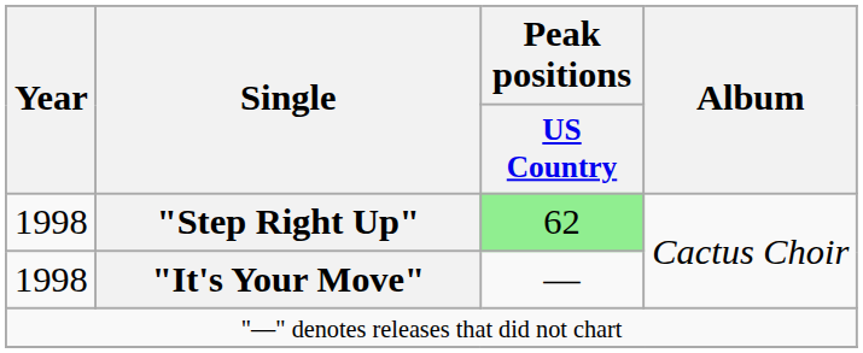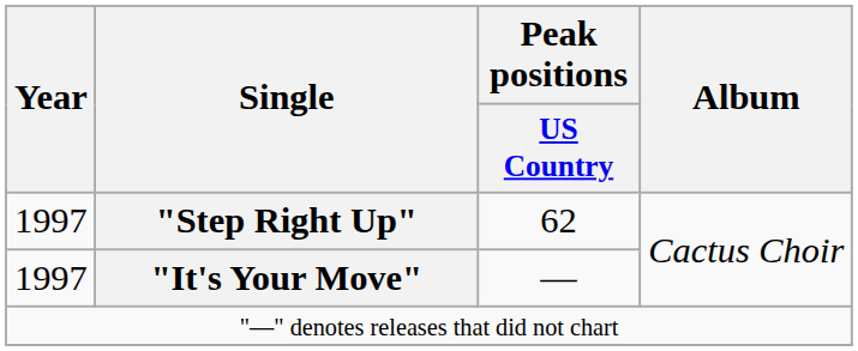"Step Right Up" | Year: 1998 -> 1997
"Step Right Up" | Peak positions / US Country: lightgreen background -> no background
"It's Your Move" | Year: 1998 -> 1997
